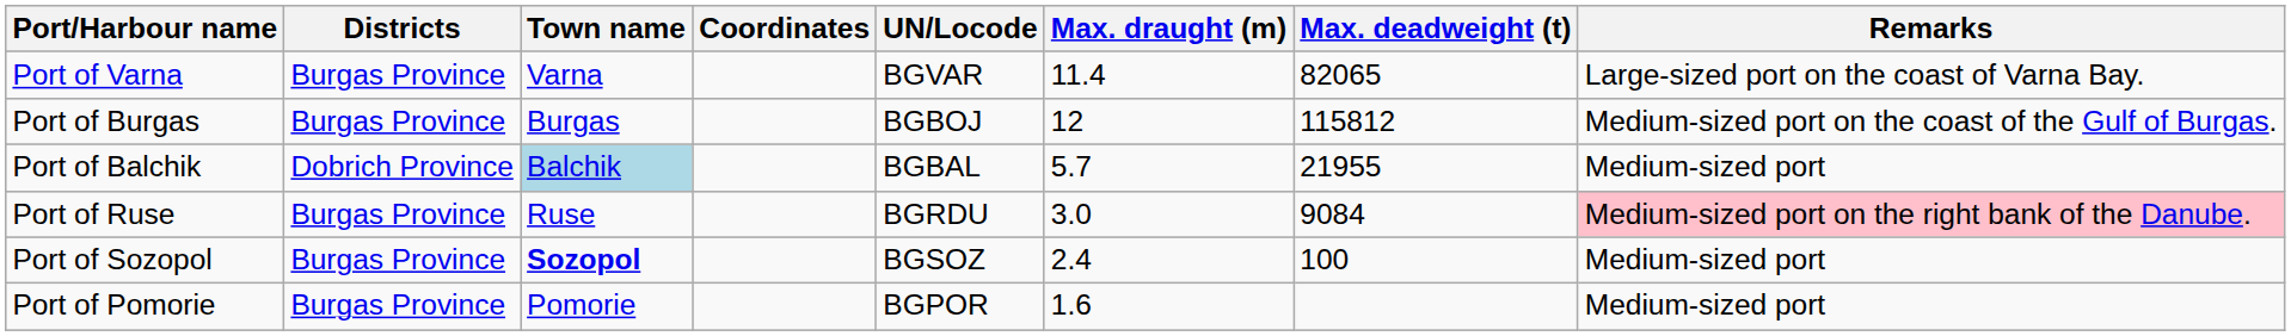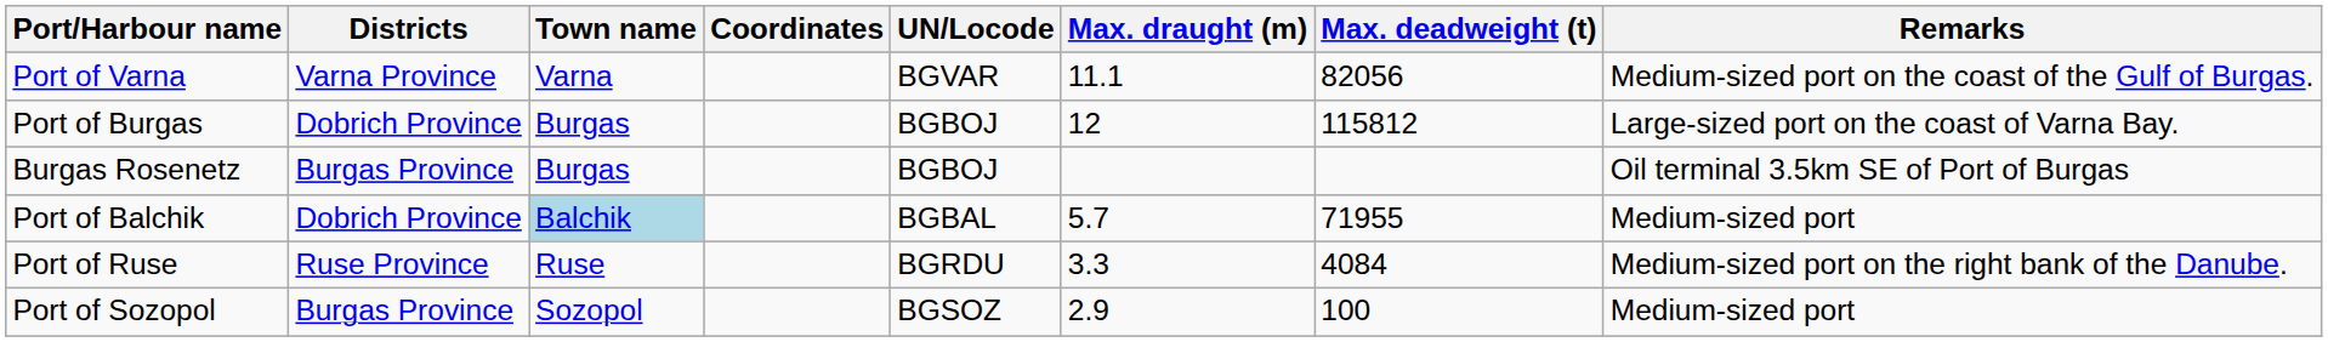Port of Varna | Districts: Burgas Province -> Varna Province
Port of Varna | Max. draught (m): 11.4 -> 11.1
Port of Varna | Max. deadweight (t): 82065 -> 82056
Port of Varna | Remarks: Large-sized port on the coast of Varna Bay. -> Medium-sized port on the coast of the Gulf of Burgas.
Port of Burgas | Districts: Burgas Province -> Dobrich Province
Port of Burgas | Remarks: Medium-sized port on the coast of the Gulf of Burgas. -> Large-sized port on the coast of Varna Bay.
+ row: Burgas Rosenetz | Burgas Province | Burgas | BGBOJ | Oil terminal 3.5km SE of Port of Burgas
Port of Balchik | Max. deadweight (t): 21955 -> 71955
Port of Ruse | Districts: Burgas Province -> Ruse Province
Port of Ruse | Max. draught (m): 3.0 -> 3.3
Port of Ruse | Max. deadweight (t): 9084 -> 4084
Port of Ruse | Remarks: pink background -> no background
Port of Sozopol | Town name: bold -> normal
Port of Sozopol | Max. draught (m): 2.4 -> 2.9
- row: Port of Pomorie | Burgas Province | Pomorie | BGPOR | 1.6 | Medium-sized port
